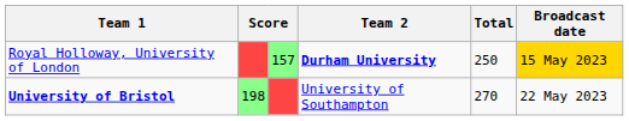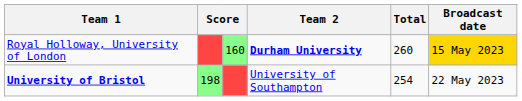Royal Holloway, University of London | column 3: 157 -> 160
Royal Holloway, University of London | Total: 250 -> 260
University of Bristol | Total: 270 -> 254
